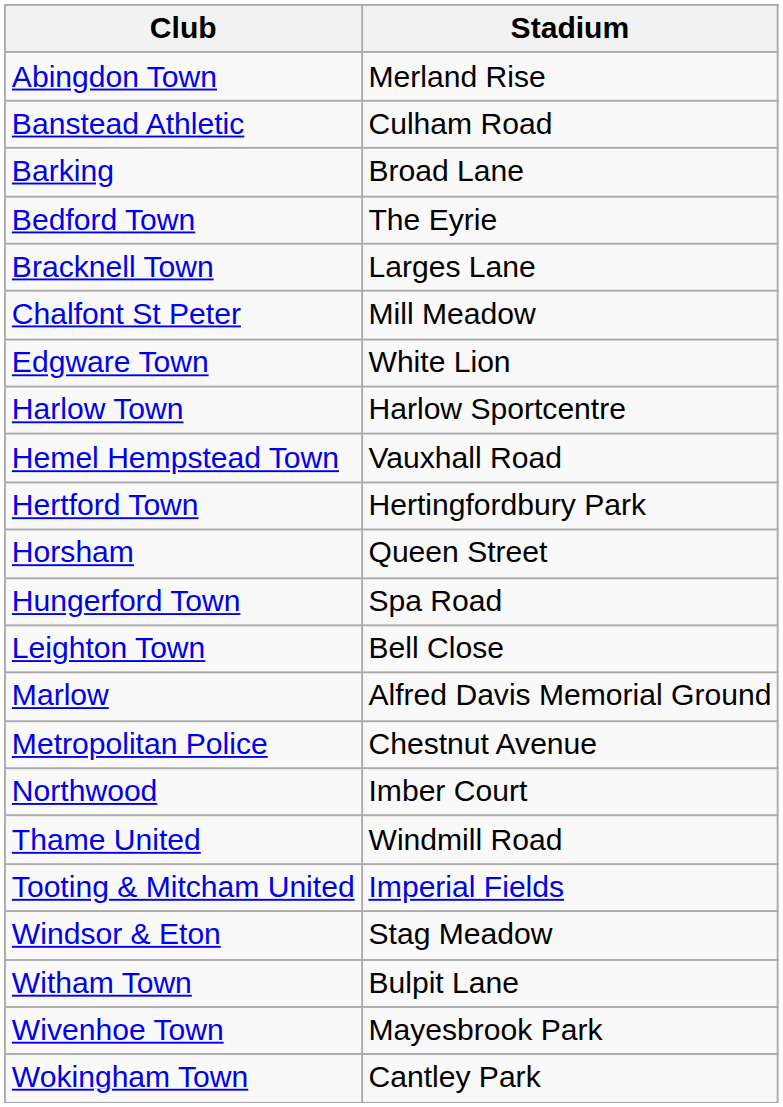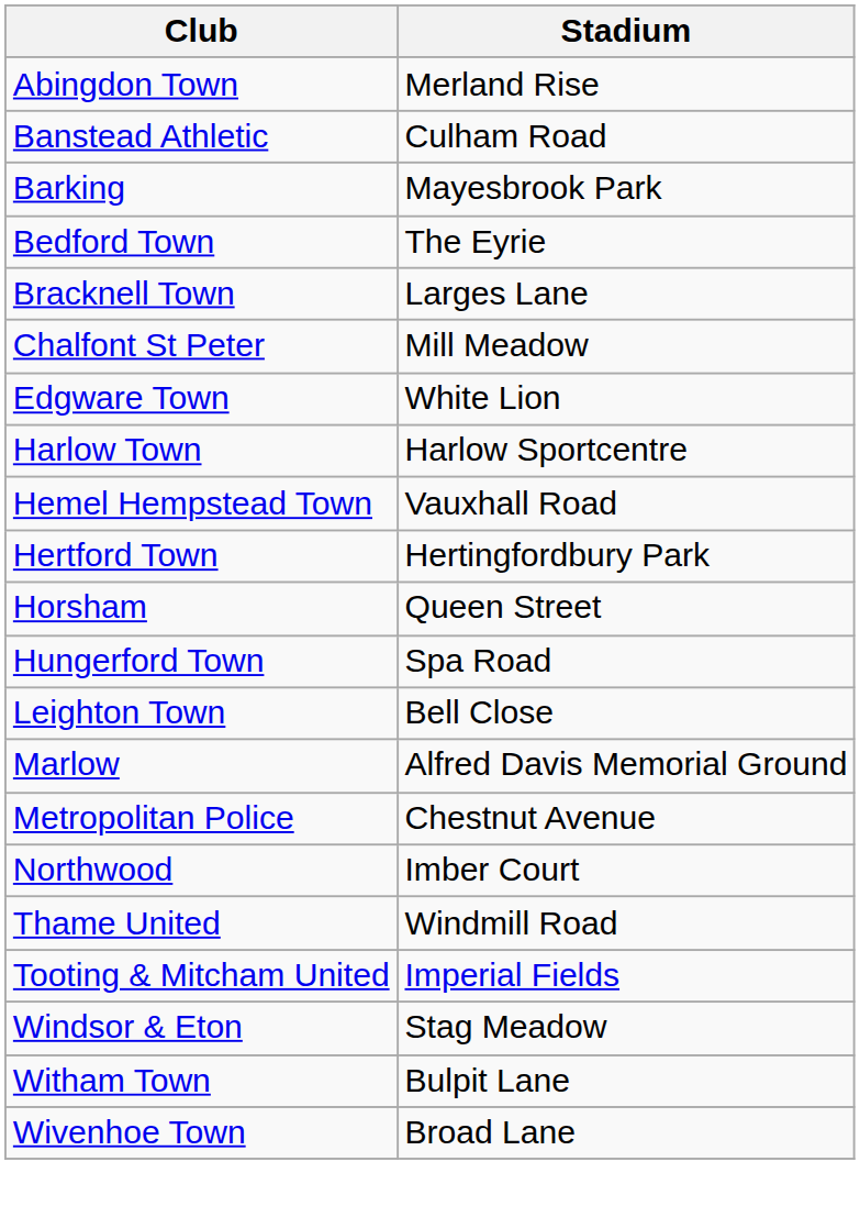Barking | Stadium: Broad Lane -> Mayesbrook Park
Wivenhoe Town | Stadium: Mayesbrook Park -> Broad Lane
- row: Wokingham Town | Cantley Park
